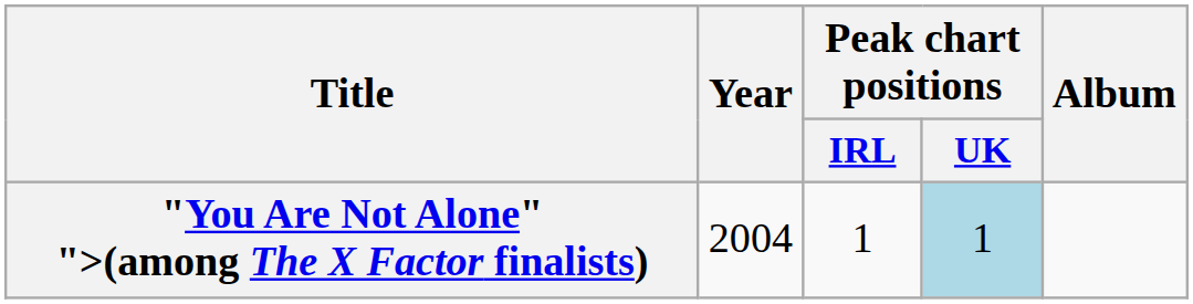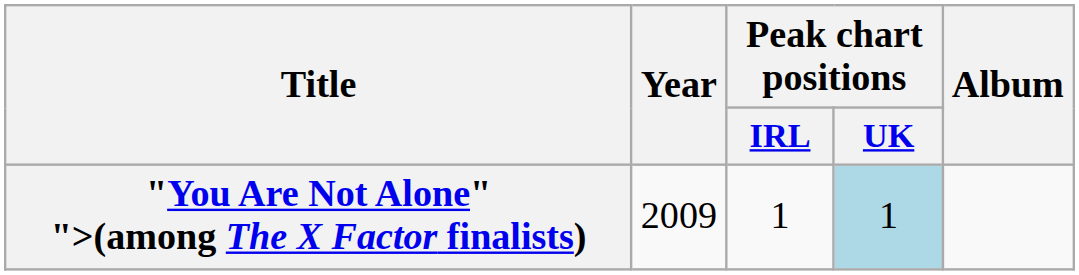"You Are Not Alone" ">(among The X Factor finalists) | Year: 2004 -> 2009
